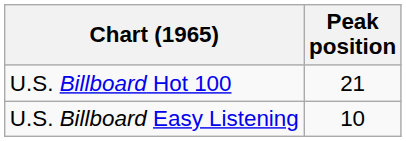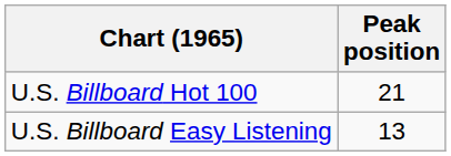U.S. Billboard Easy Listening | Peak position: 10 -> 13
